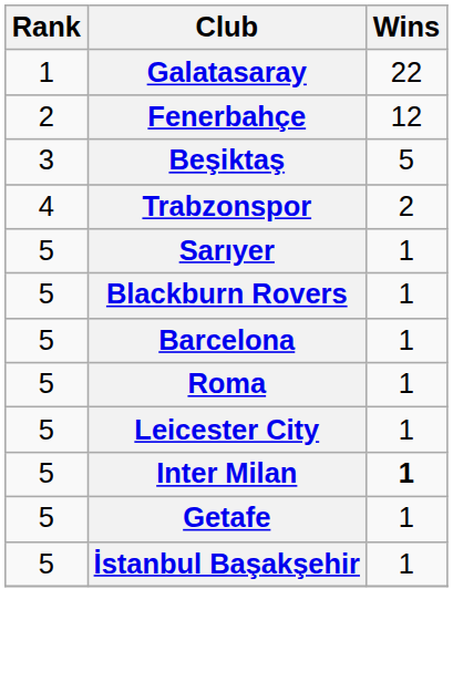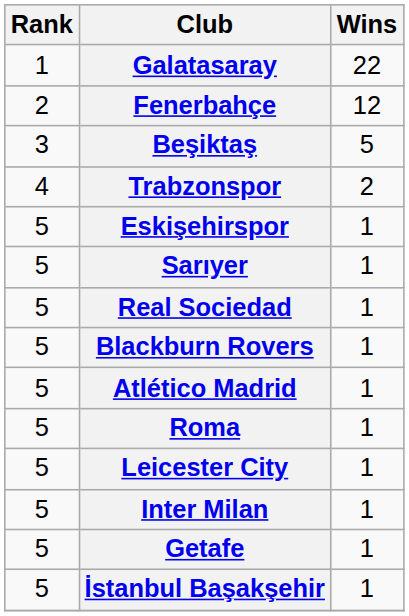+ row: 5 | Eskişehirspor | 1
+ row: 5 | Real Sociedad | 1
+ row: 5 | Atlético Madrid | 1
- row: 5 | Barcelona | 1
Inter Milan | Wins: bold -> normal
